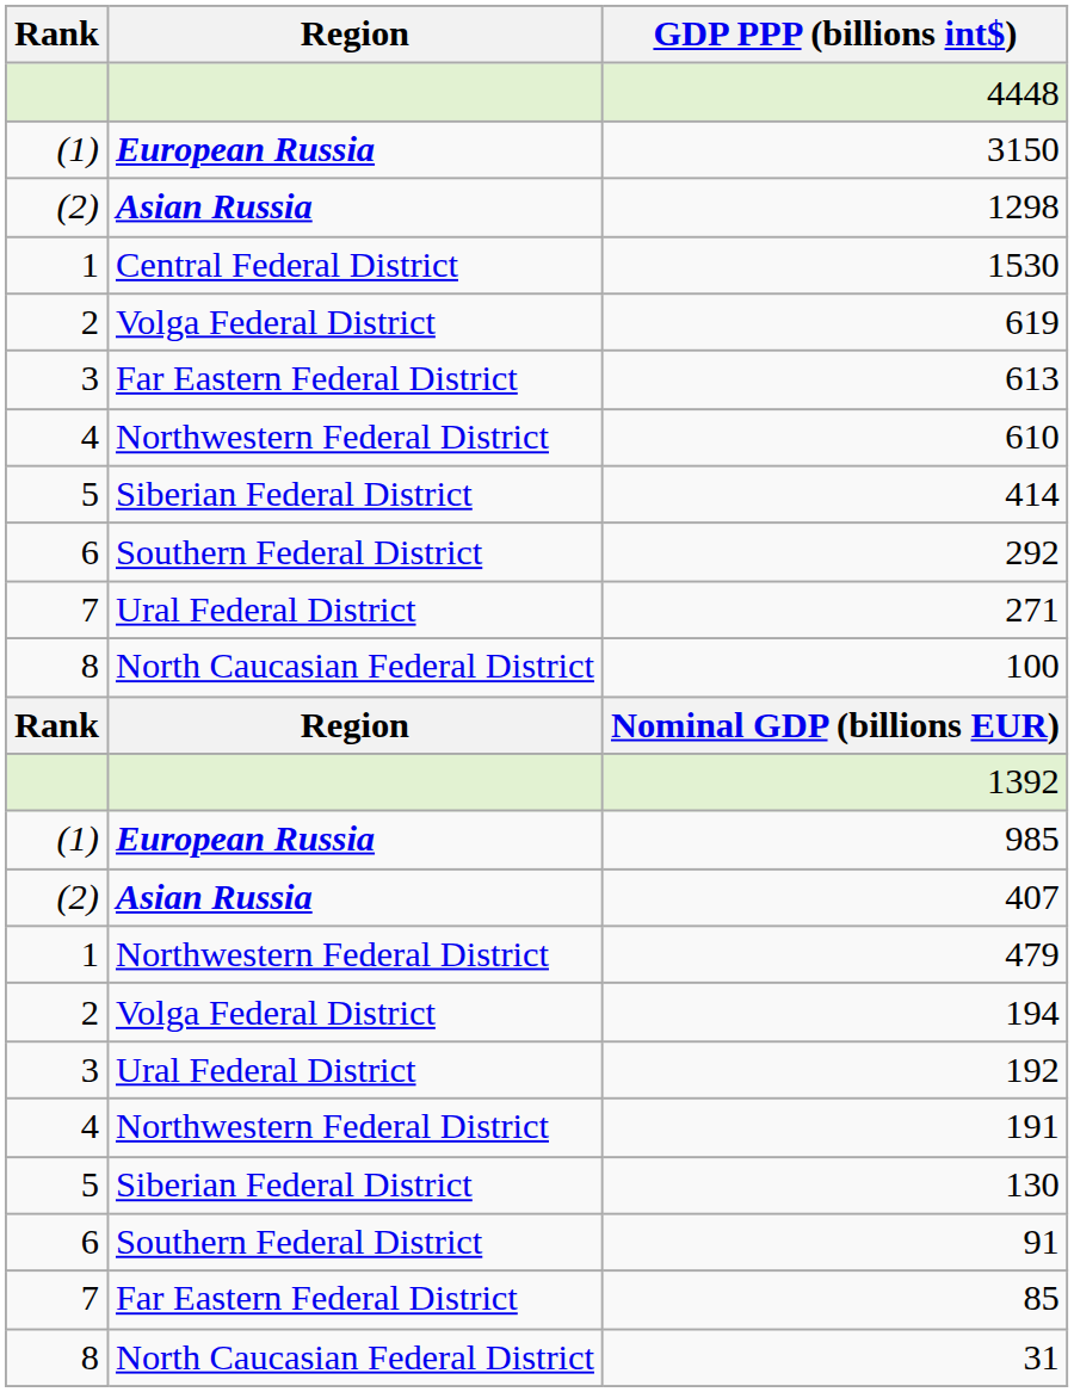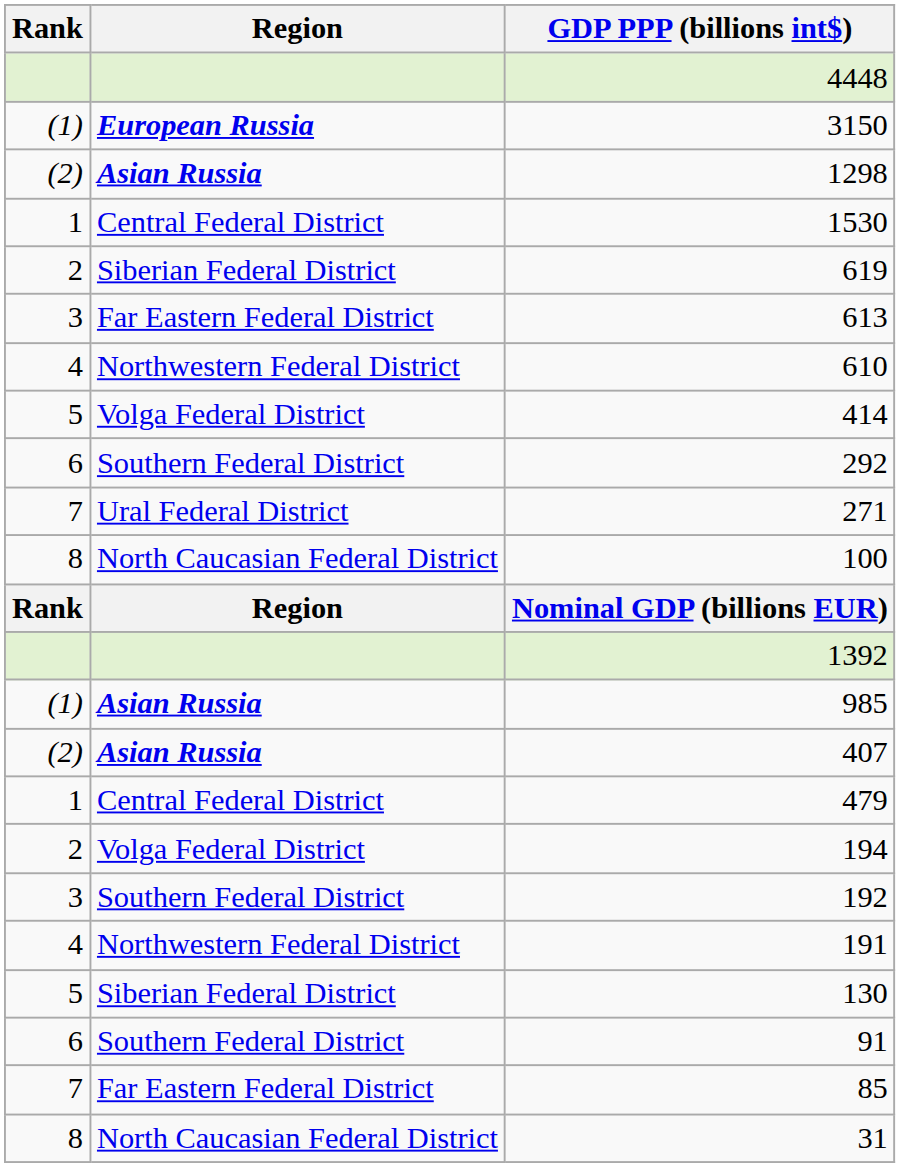619 | Region: Volga Federal District -> Siberian Federal District
414 | Region: Siberian Federal District -> Volga Federal District
985 | Region: European Russia -> Asian Russia
479 | Region: Northwestern Federal District -> Central Federal District
192 | Region: Ural Federal District -> Southern Federal District
